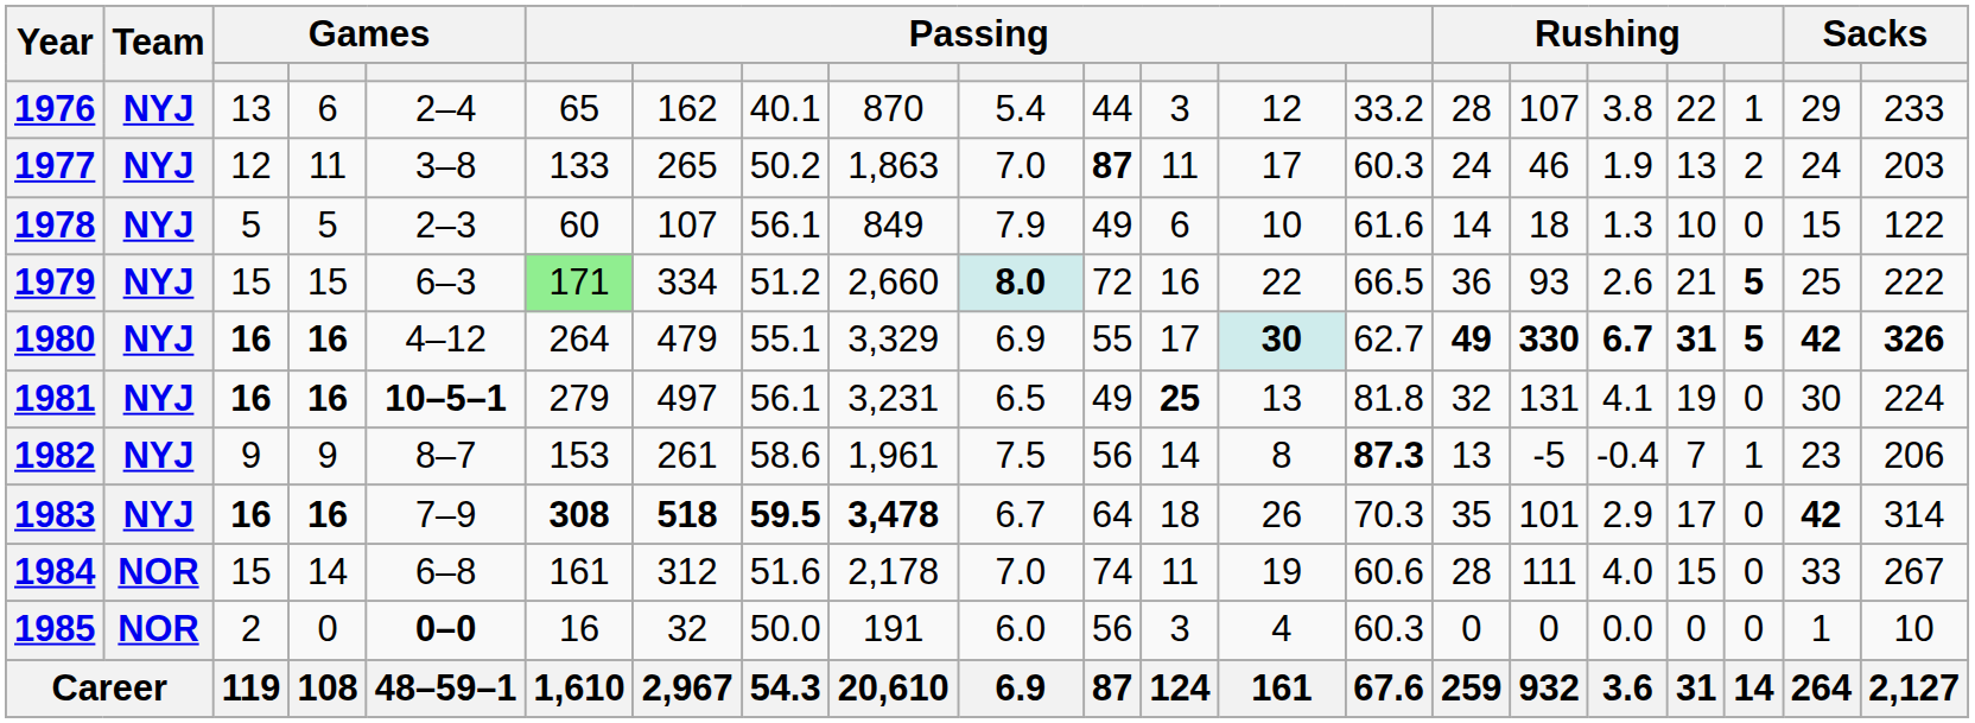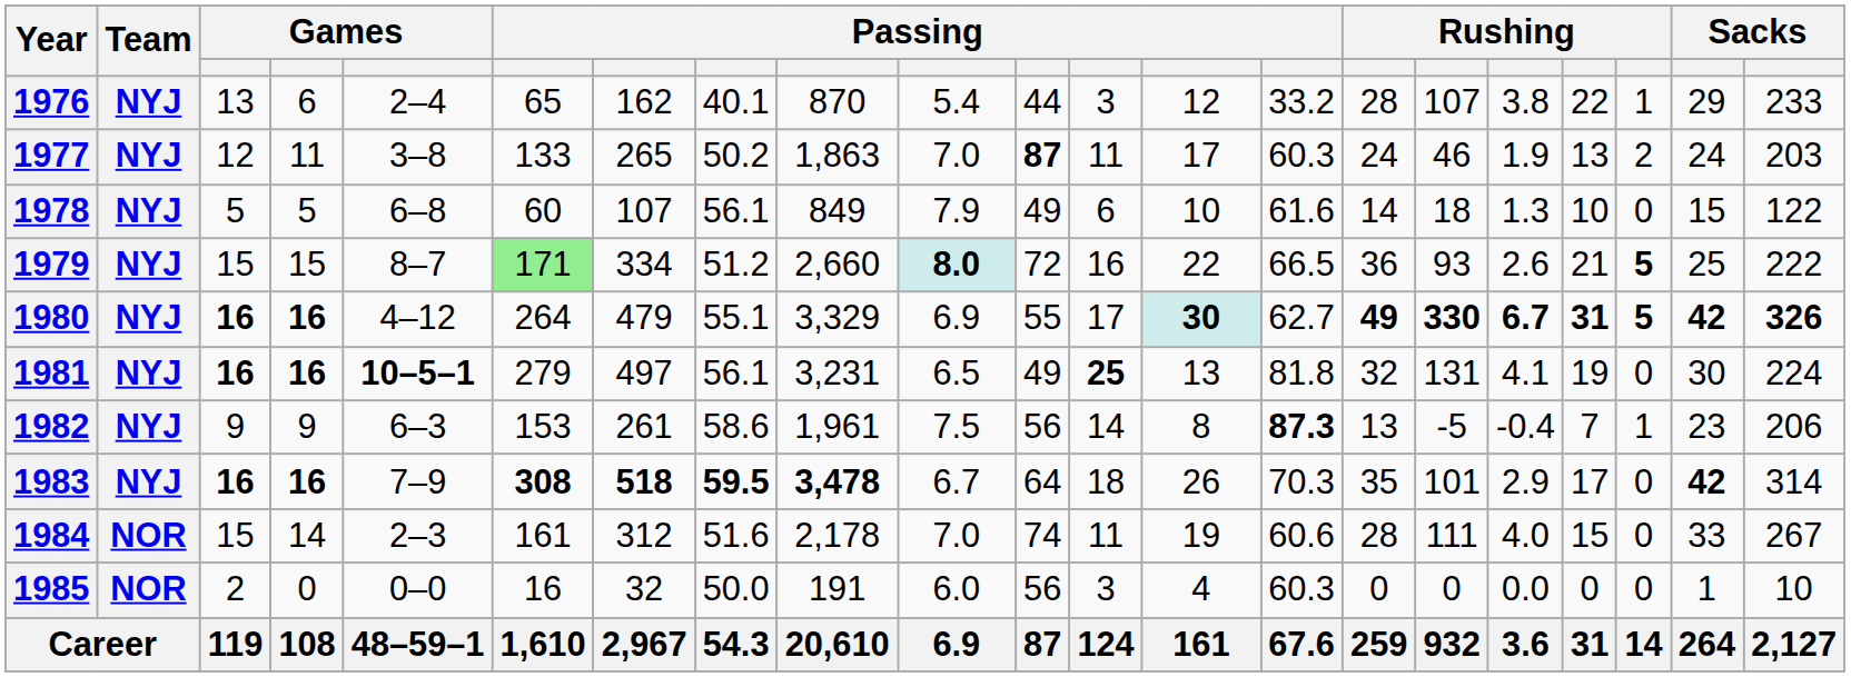1978 | column 5: 2–3 -> 6–8
1979 | column 5: 6–3 -> 8–7
1982 | column 5: 8–7 -> 6–3
1984 | column 5: 6–8 -> 2–3
1985 | column 5: bold -> normal
